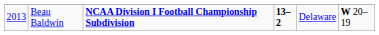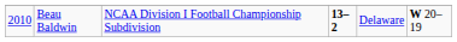Beau Baldwin | column 1: 2013 -> 2010
Beau Baldwin | column 3: bold -> normal
